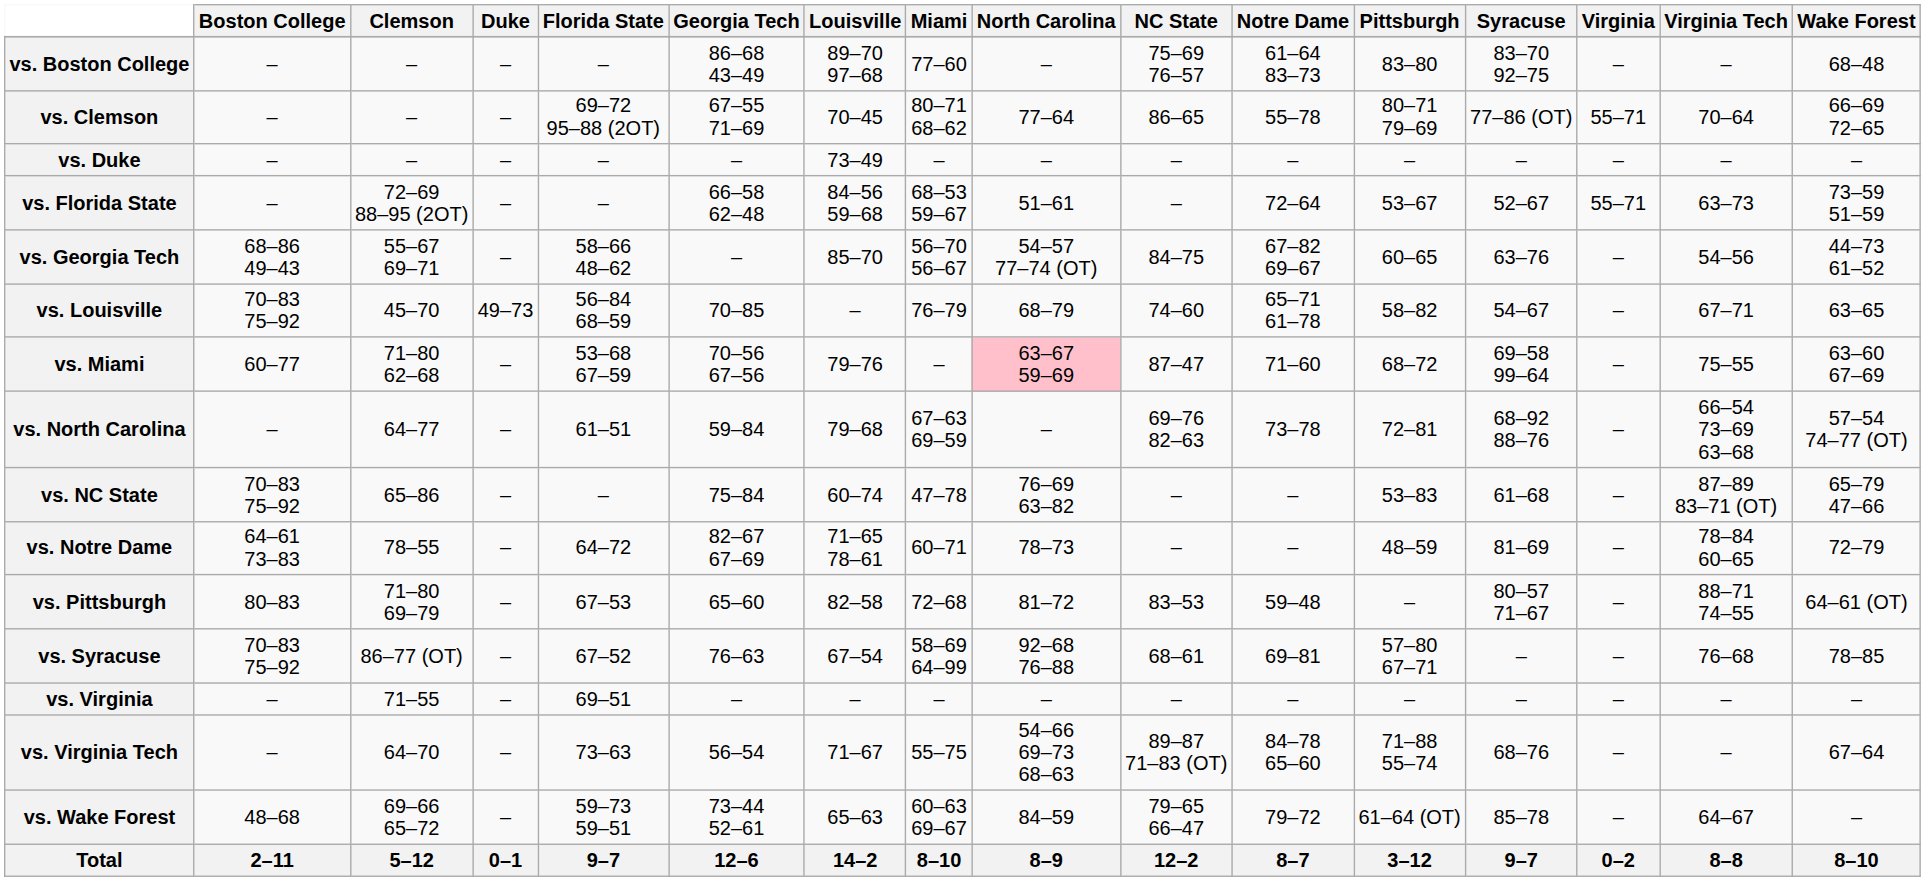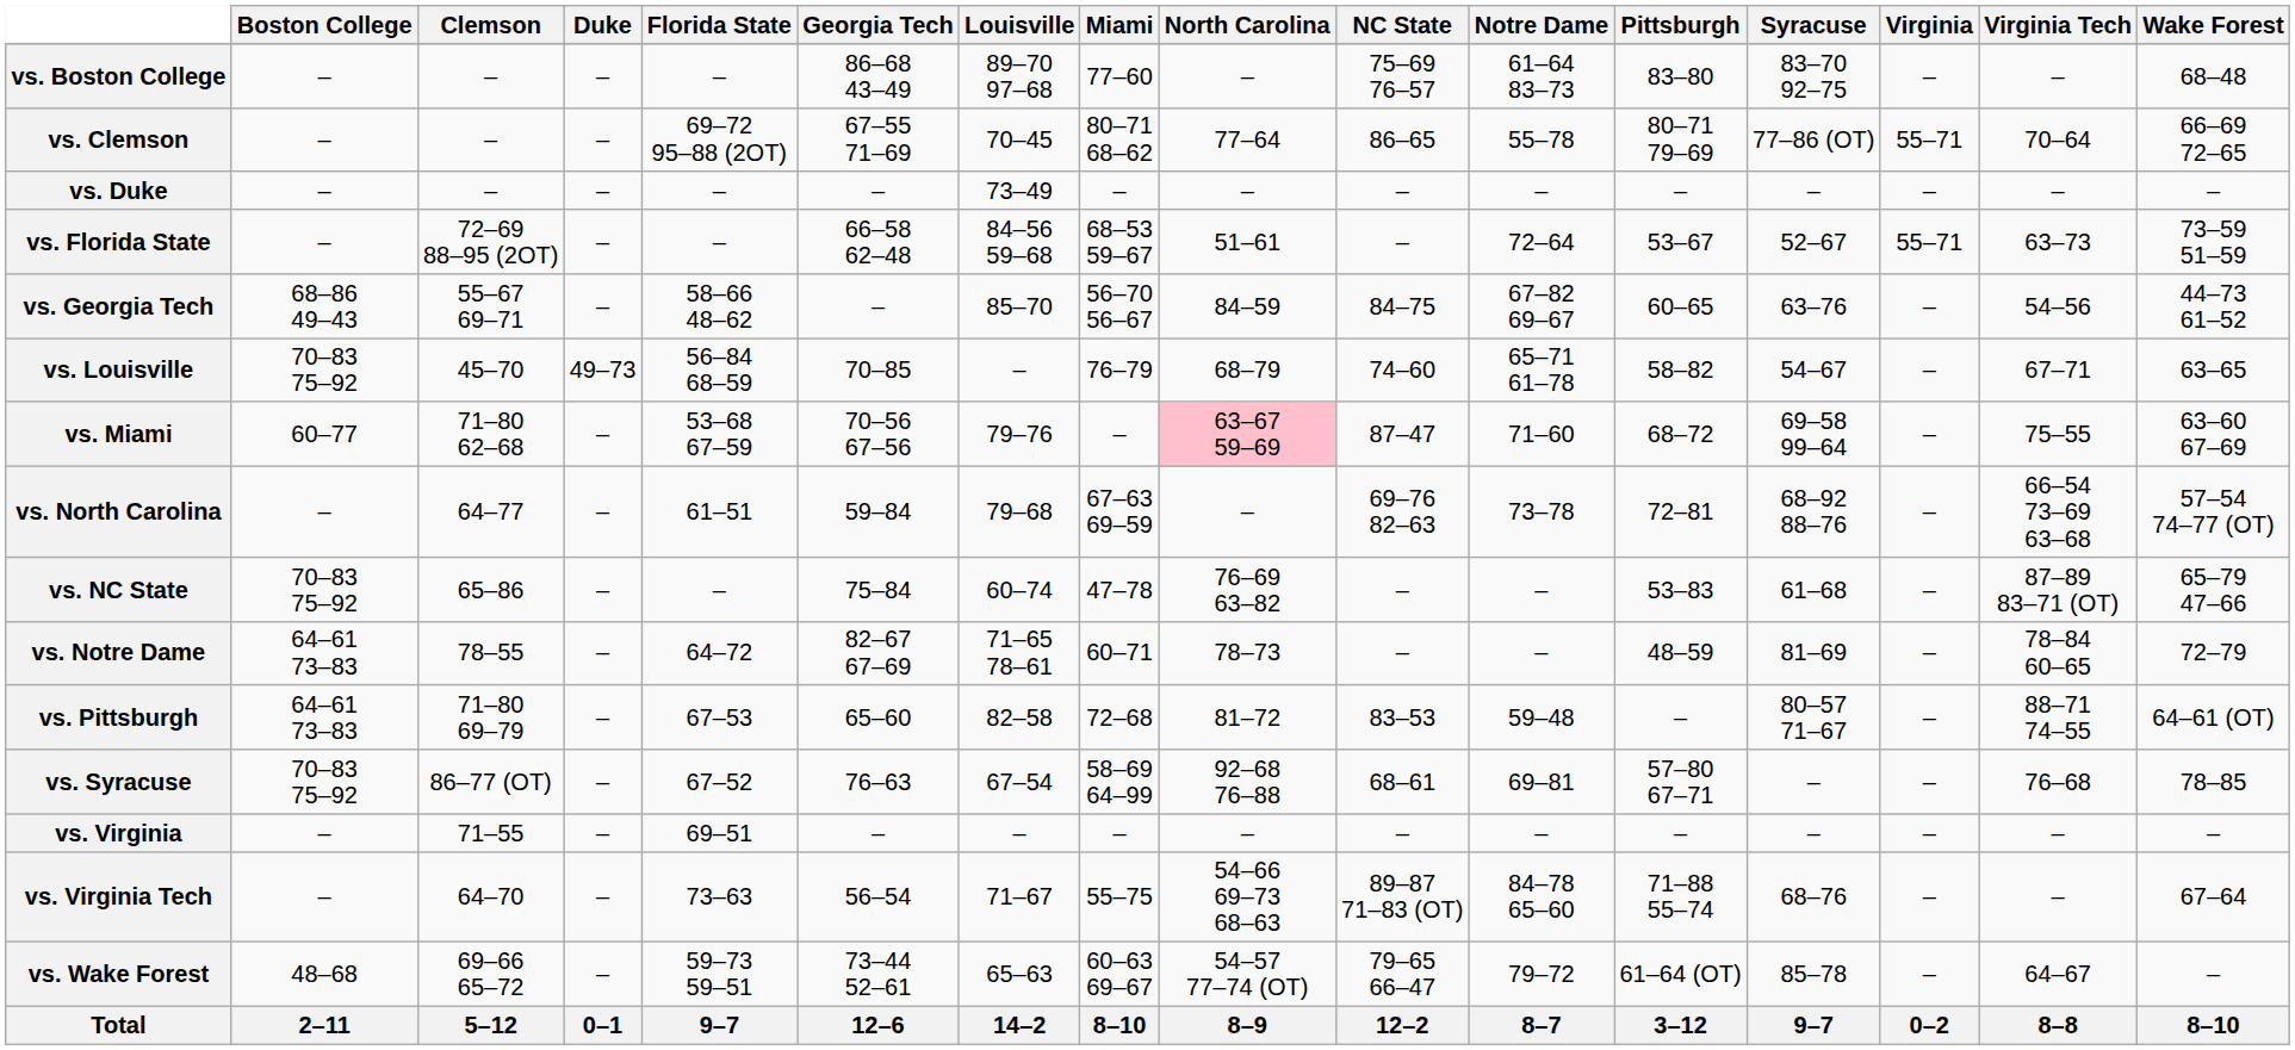vs. Georgia Tech | North Carolina: 54–57 77–74 (OT) -> 84–59
vs. Pittsburgh | Boston College: 80–83 -> 64–61 73–83
vs. Wake Forest | North Carolina: 84–59 -> 54–57 77–74 (OT)
